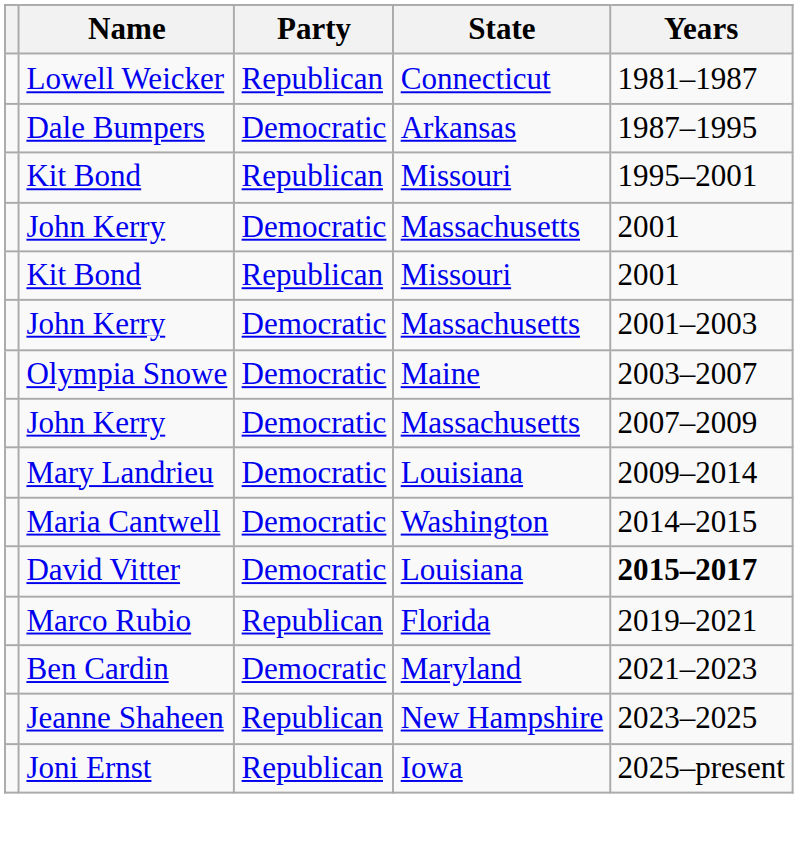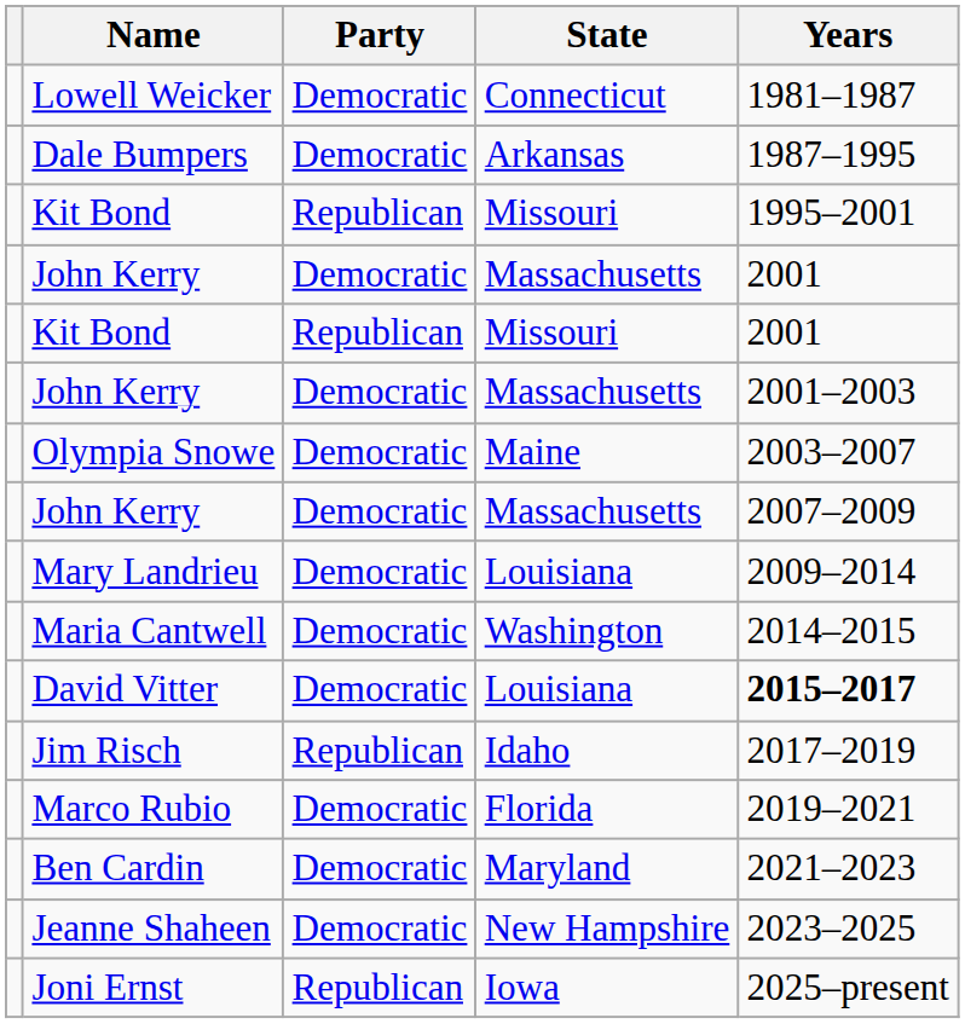Lowell Weicker | Party: Republican -> Democratic
+ row: Jim Risch | Republican | Idaho | 2017–2019
Marco Rubio | Party: Republican -> Democratic
Jeanne Shaheen | Party: Republican -> Democratic
